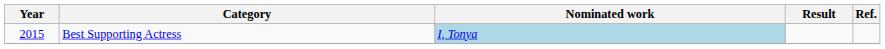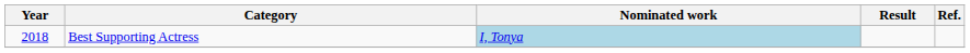Best Supporting Actress | Year: 2015 -> 2018
